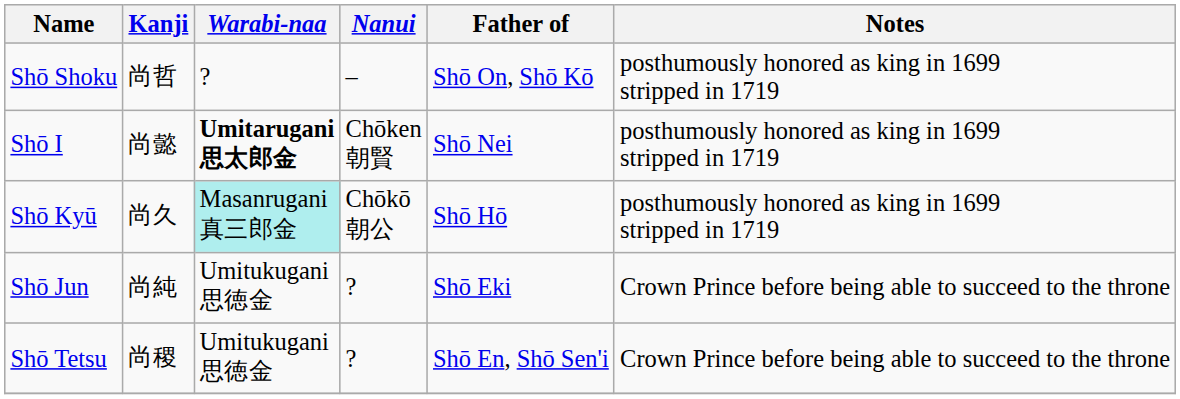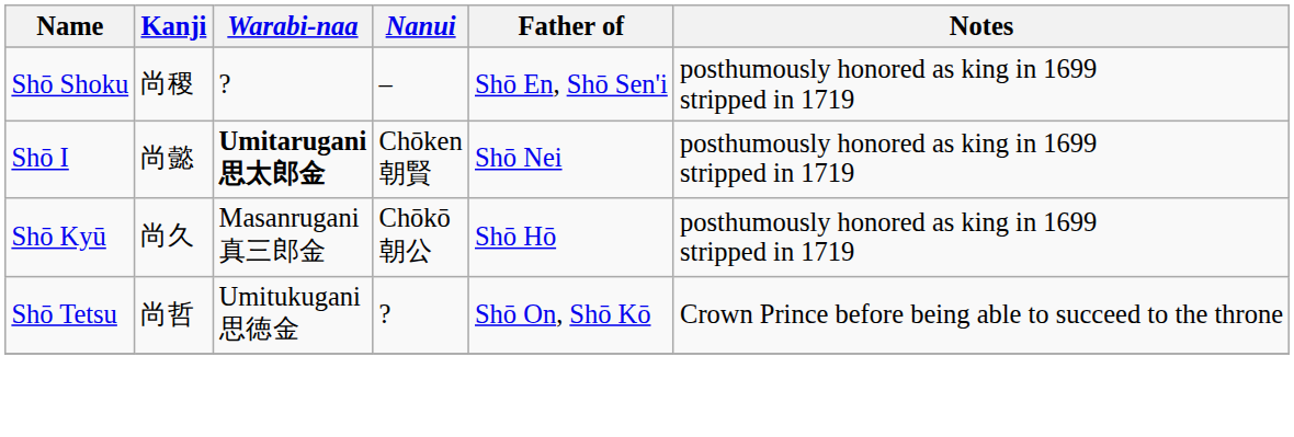Shō Shoku | Kanji: 尚哲 -> 尚稷
Shō Shoku | Father of: Shō On, Shō Kō -> Shō En, Shō Sen'i
Shō Kyū | Warabi-naa: paleturquoise background -> no background
- row: Shō Jun | 尚純 | Umitukugani 思徳金 | ? | Shō Eki | Crown Prince before being able to succeed to the throne
Shō Tetsu | Kanji: 尚稷 -> 尚哲
Shō Tetsu | Father of: Shō En, Shō Sen'i -> Shō On, Shō Kō
